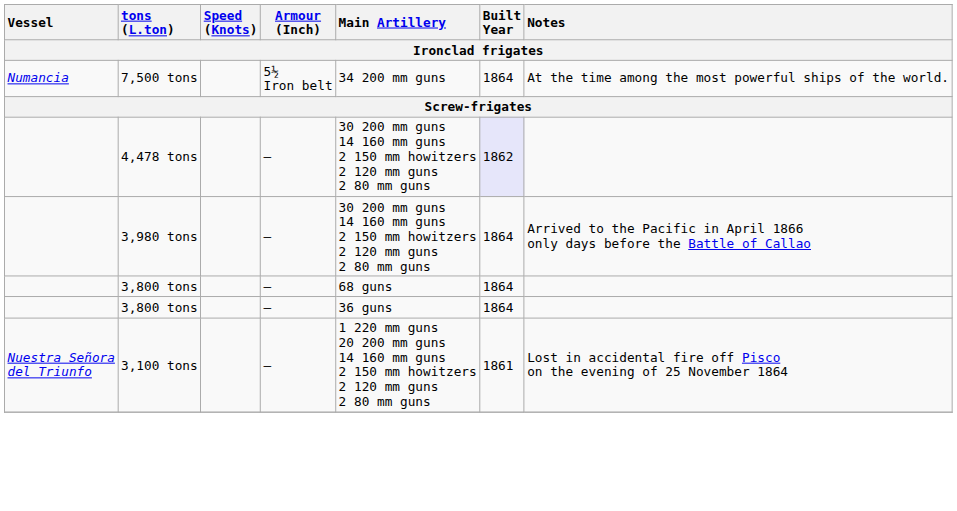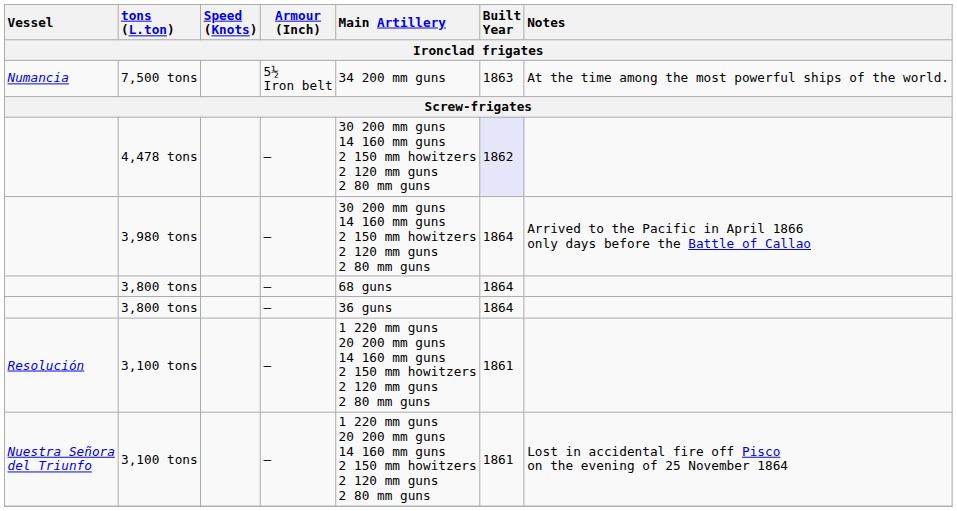7,500 tons | Built Year: 1864 -> 1863
+ row: Resolución | 3,100 tons | – | 1 220 mm guns 20 200 mm guns 14 160 mm guns 2 150 mm howitzers 2 120 mm guns 2 80 mm guns | 1861
